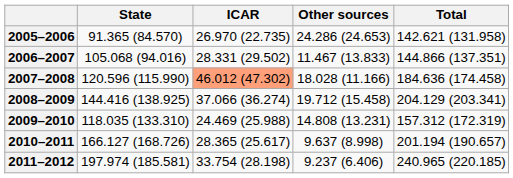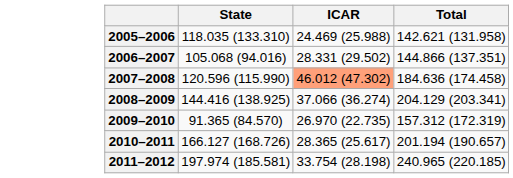- column: Other sources | 24.286 (24.653) | 11.467 (13.833) | 18.028 (11.166) | 19.712 (15.458) | 14.808 (13.231) | 9.637 (8.998) | 9.237 (6.406)
2005–2006 | State: 91.365 (84.570) -> 118.035 (133.310)
2005–2006 | ICAR: 26.970 (22.735) -> 24.469 (25.988)
2009–2010 | State: 118.035 (133.310) -> 91.365 (84.570)
2009–2010 | ICAR: 24.469 (25.988) -> 26.970 (22.735)
